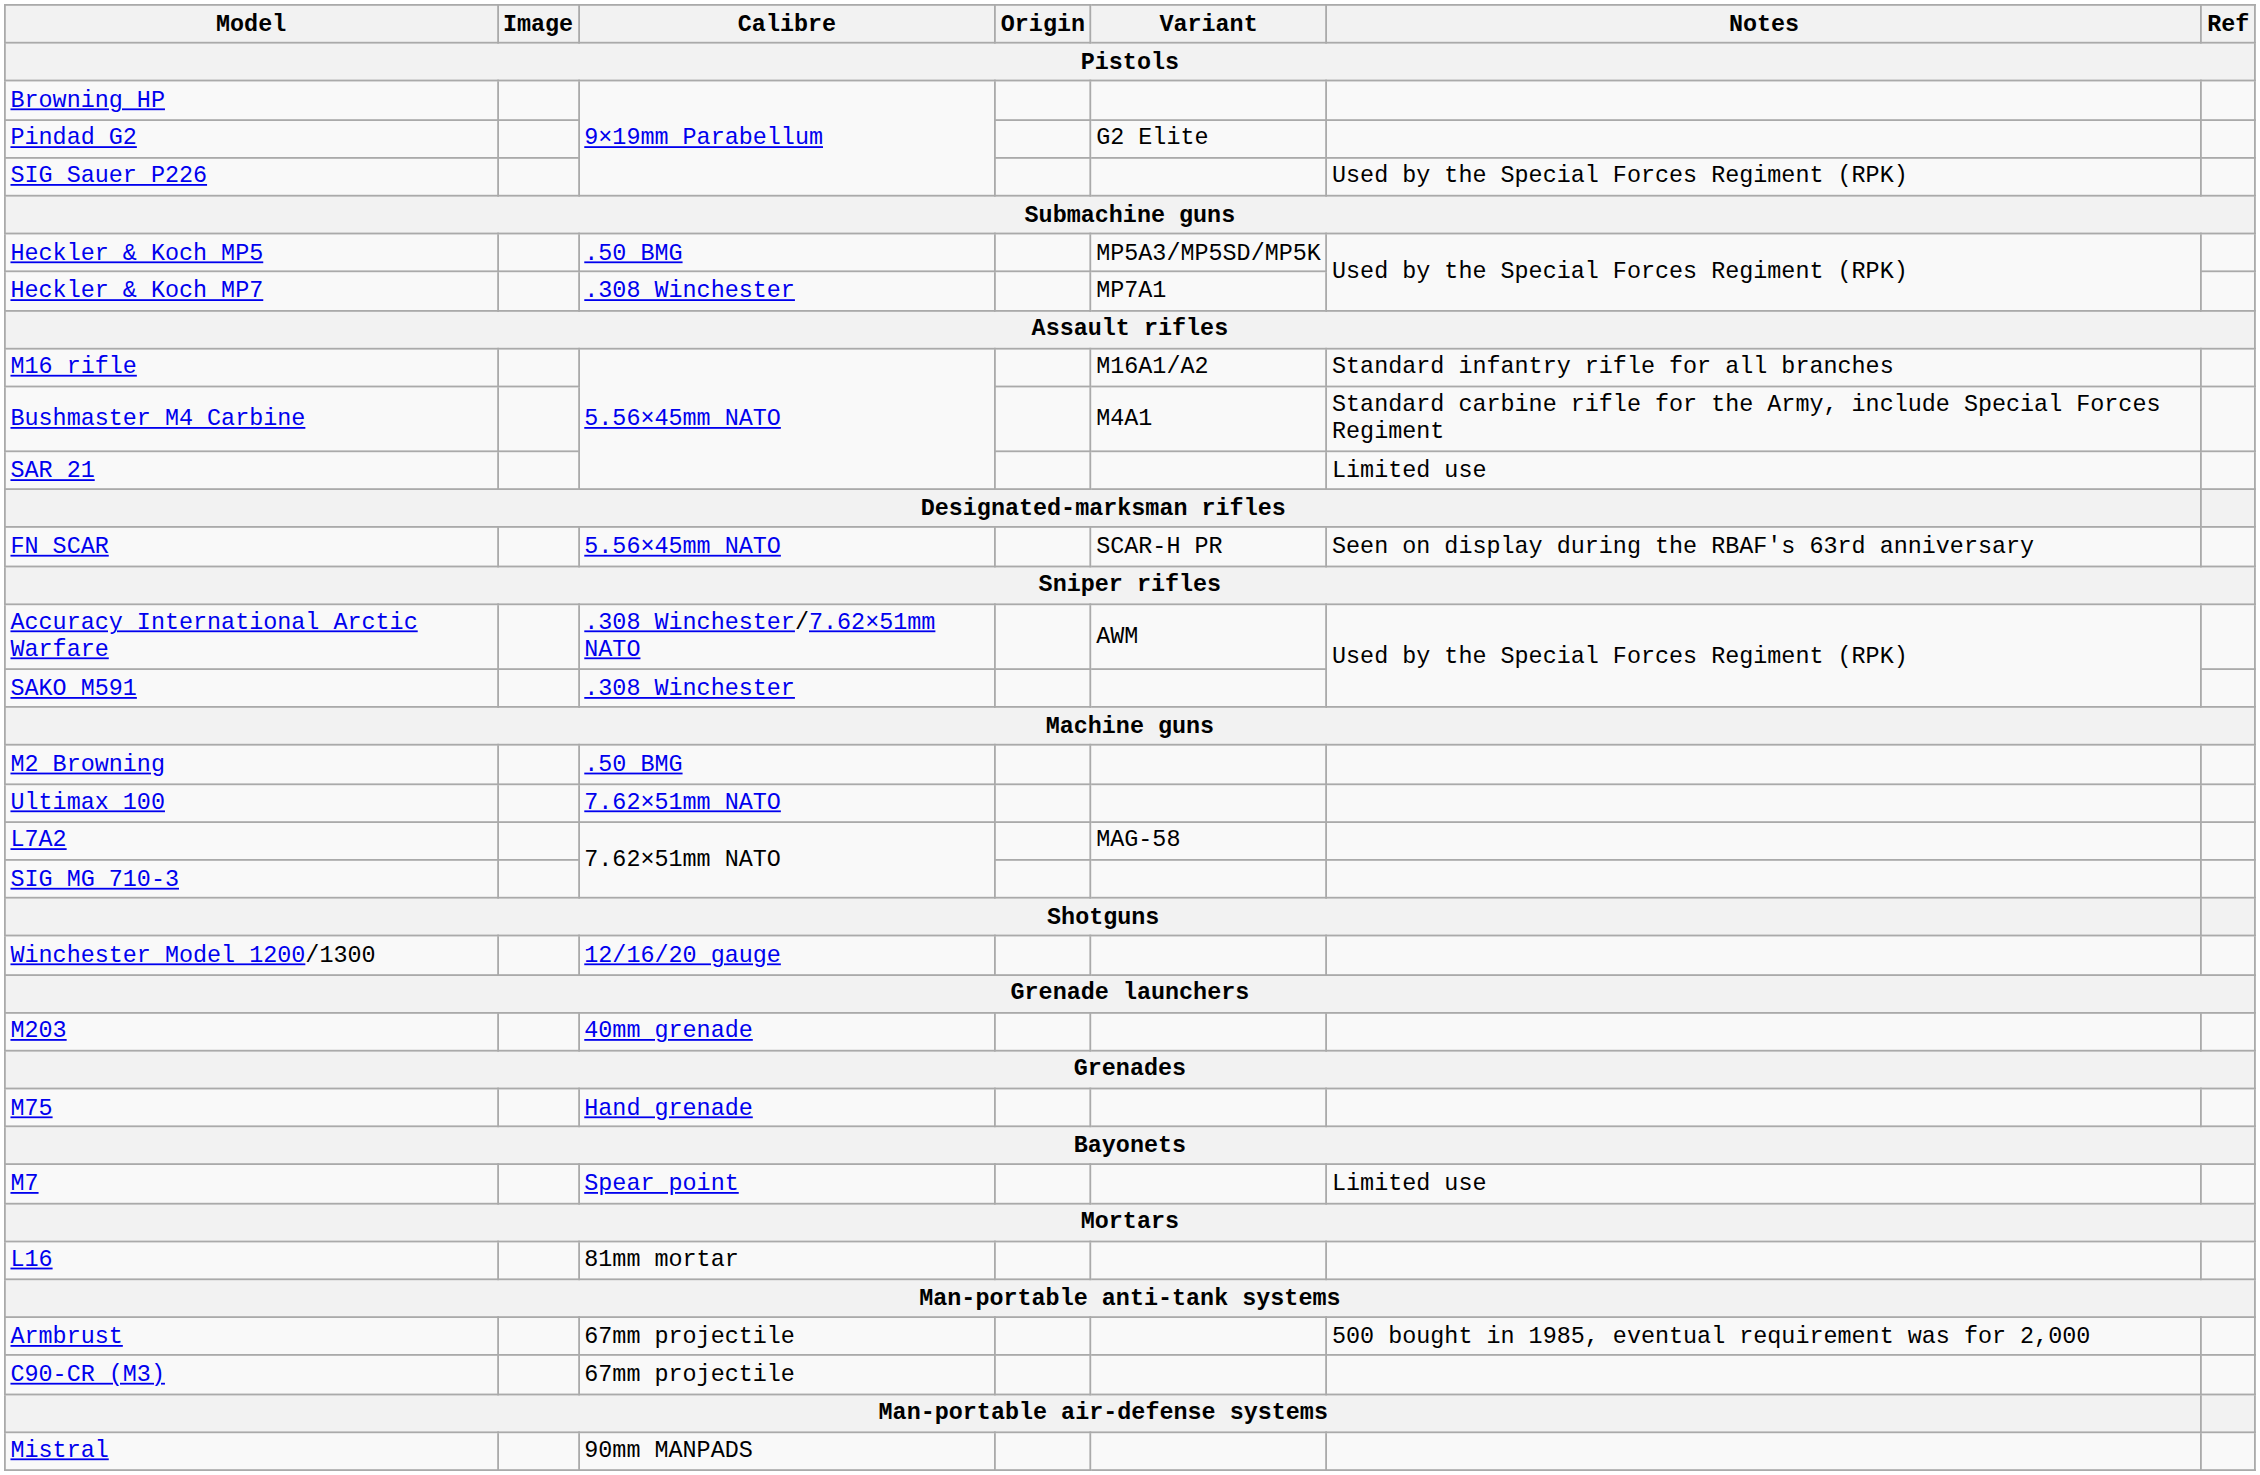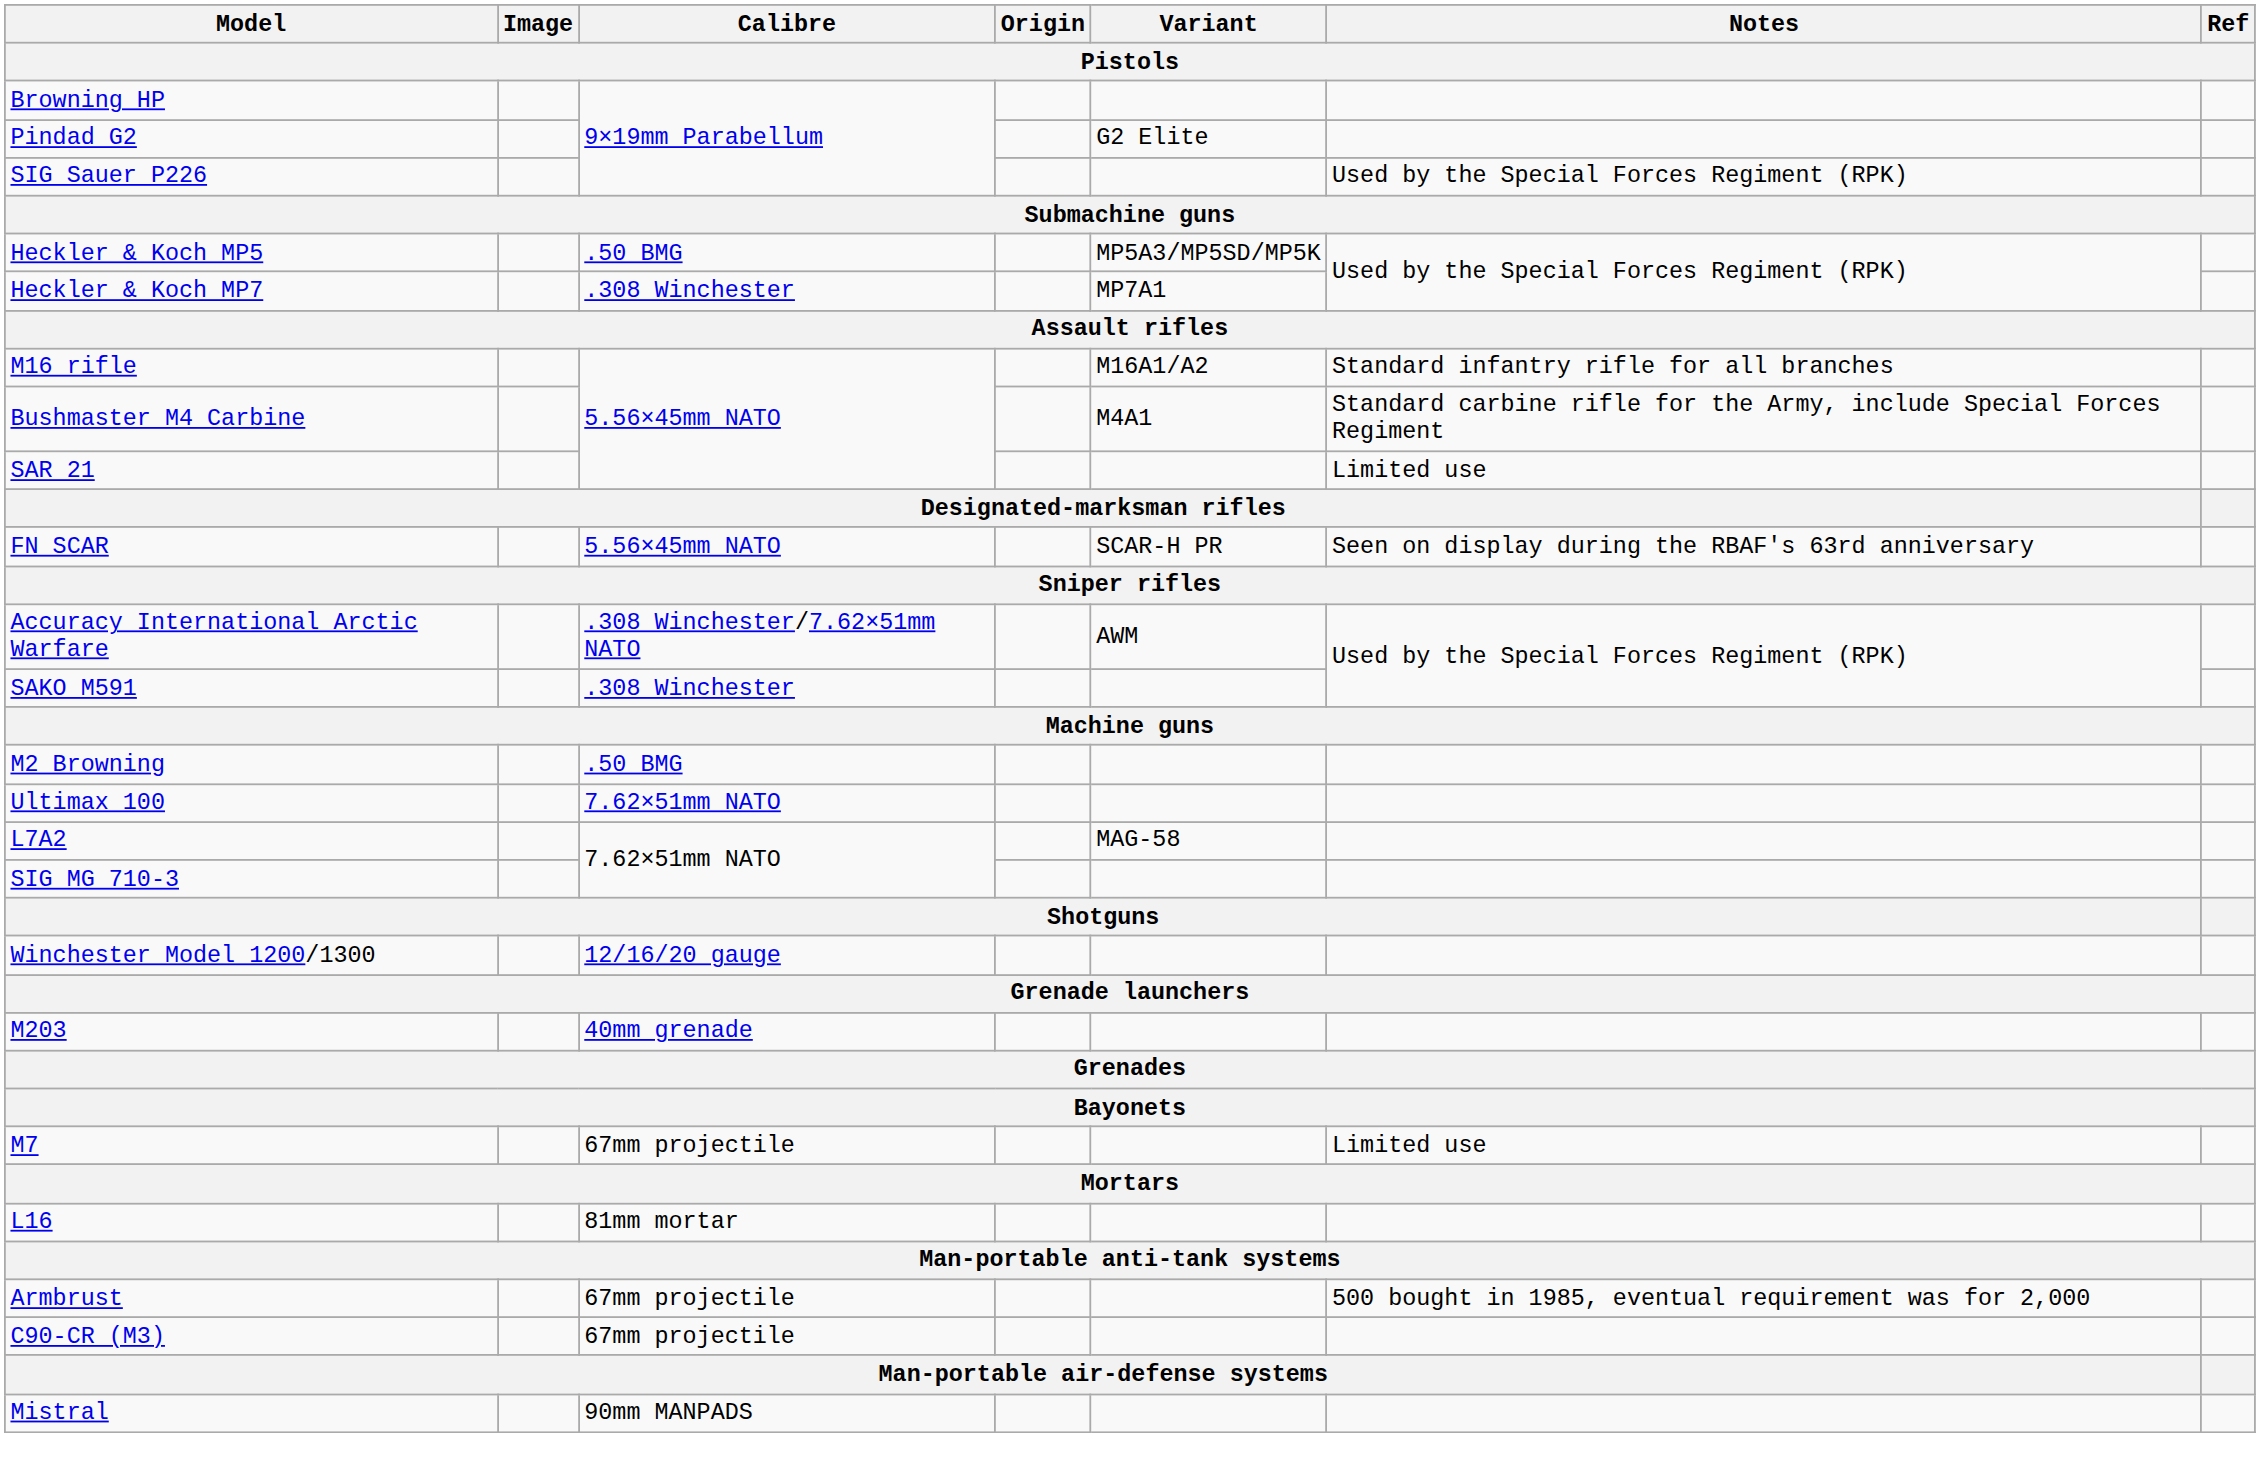- row: M75 | Hand grenade
M7 | Calibre: Spear point -> 67mm projectile
